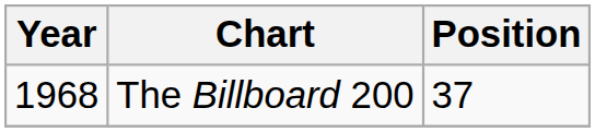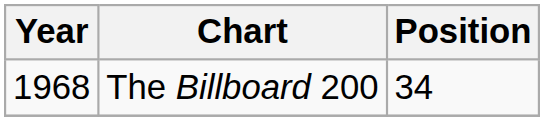The Billboard 200 | Position: 37 -> 34
